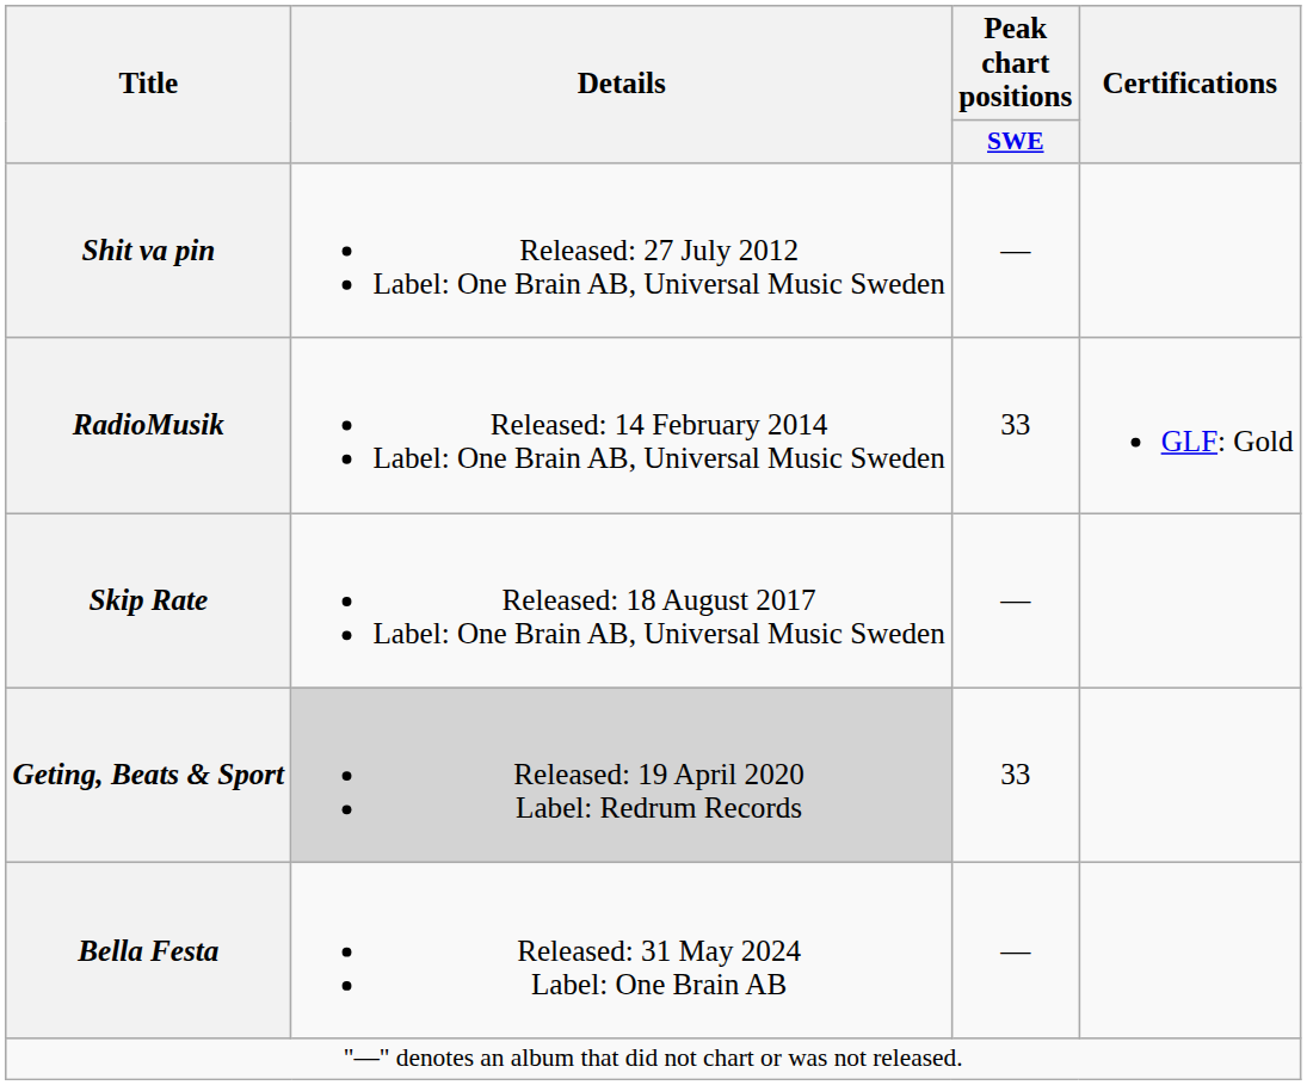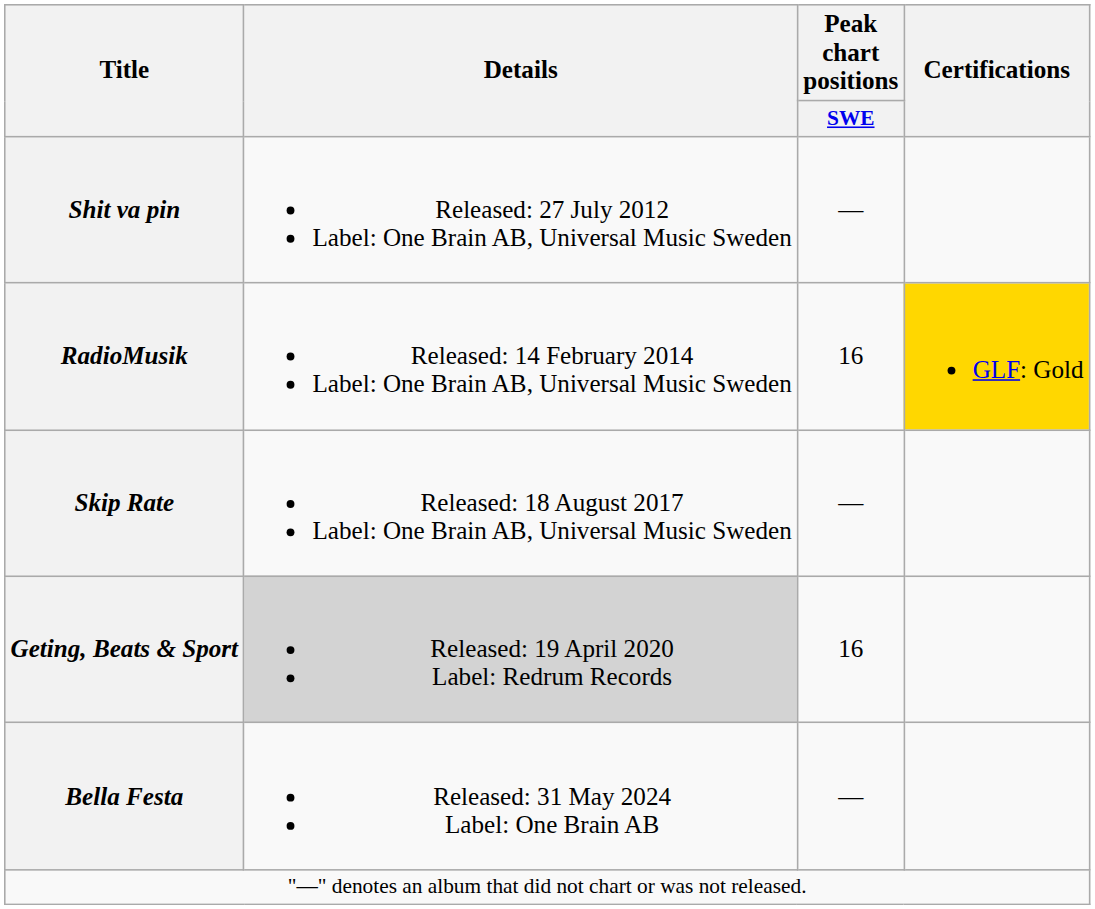RadioMusik | Peak chart positions / SWE: 33 -> 16
RadioMusik | Certifications: no background -> gold background
Geting, Beats & Sport | Peak chart positions / SWE: 33 -> 16
